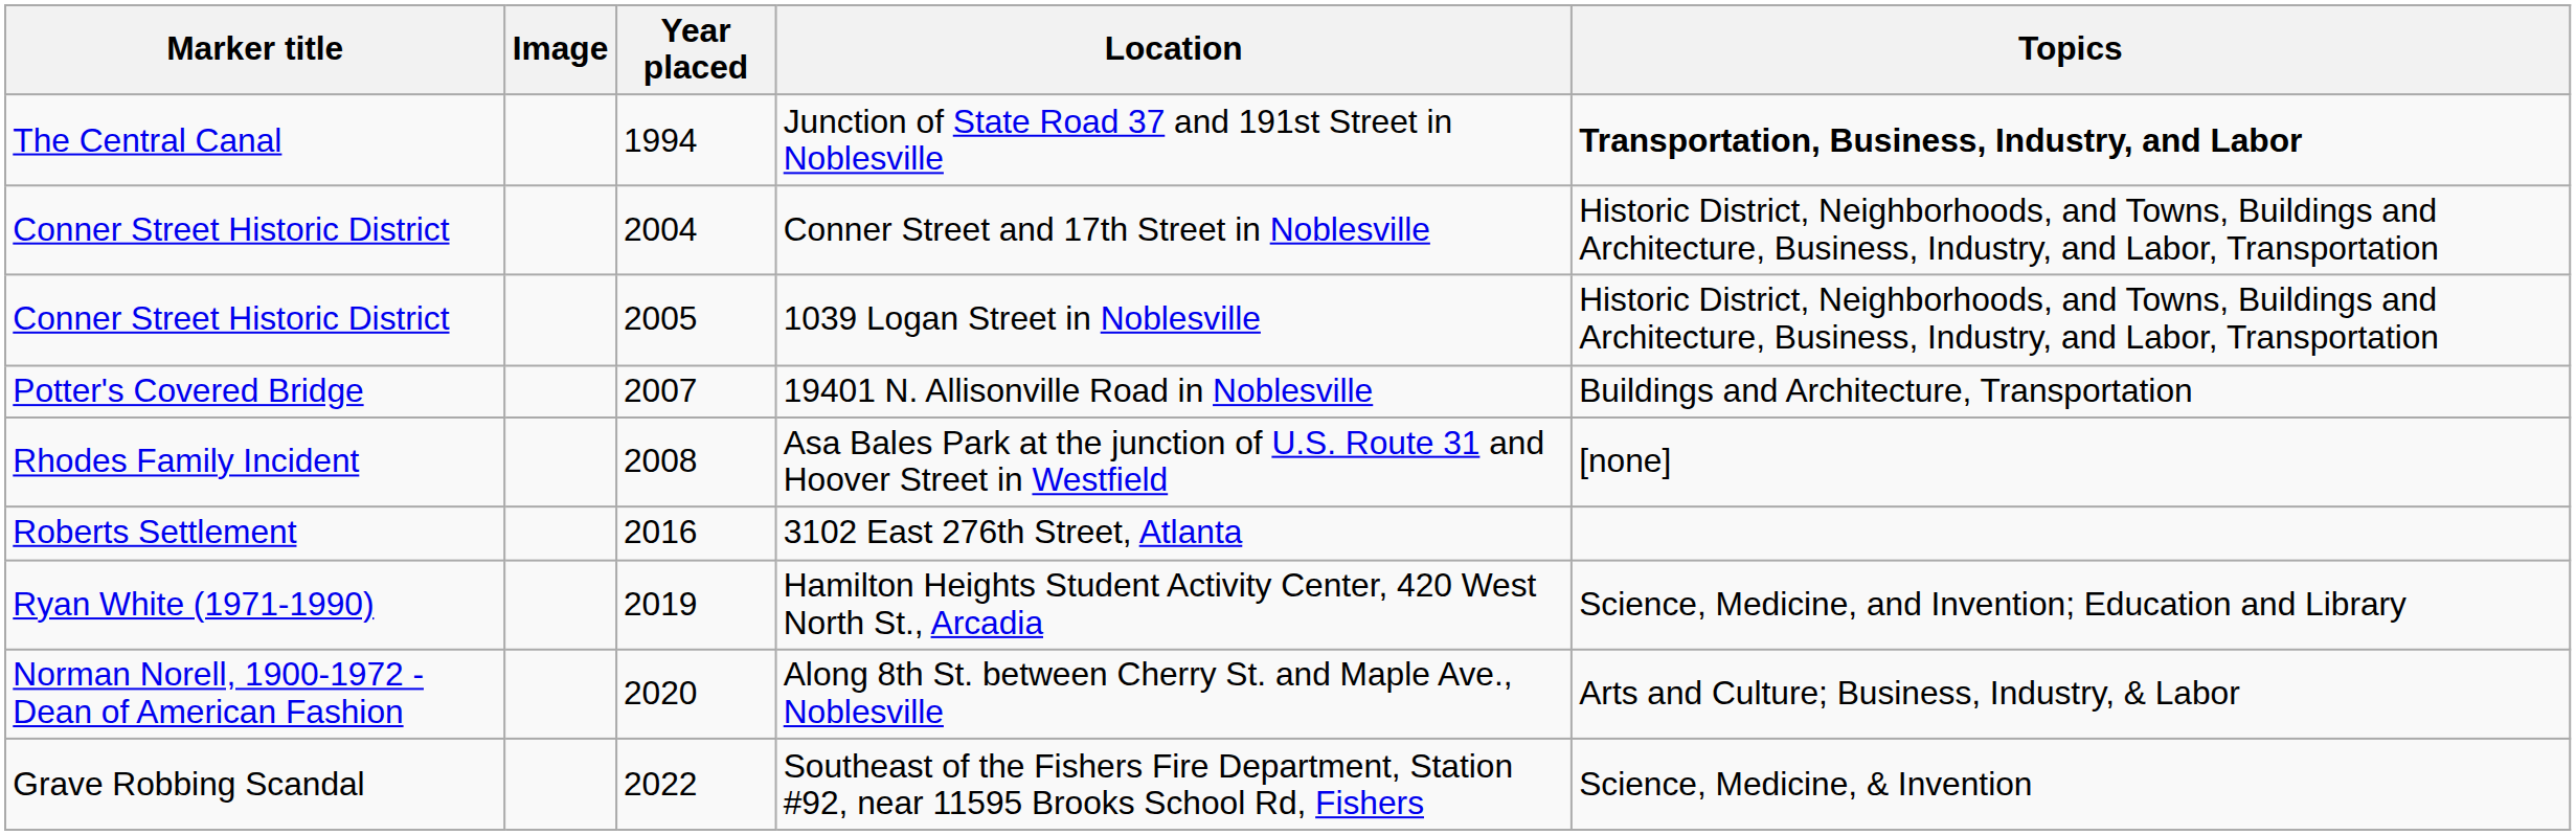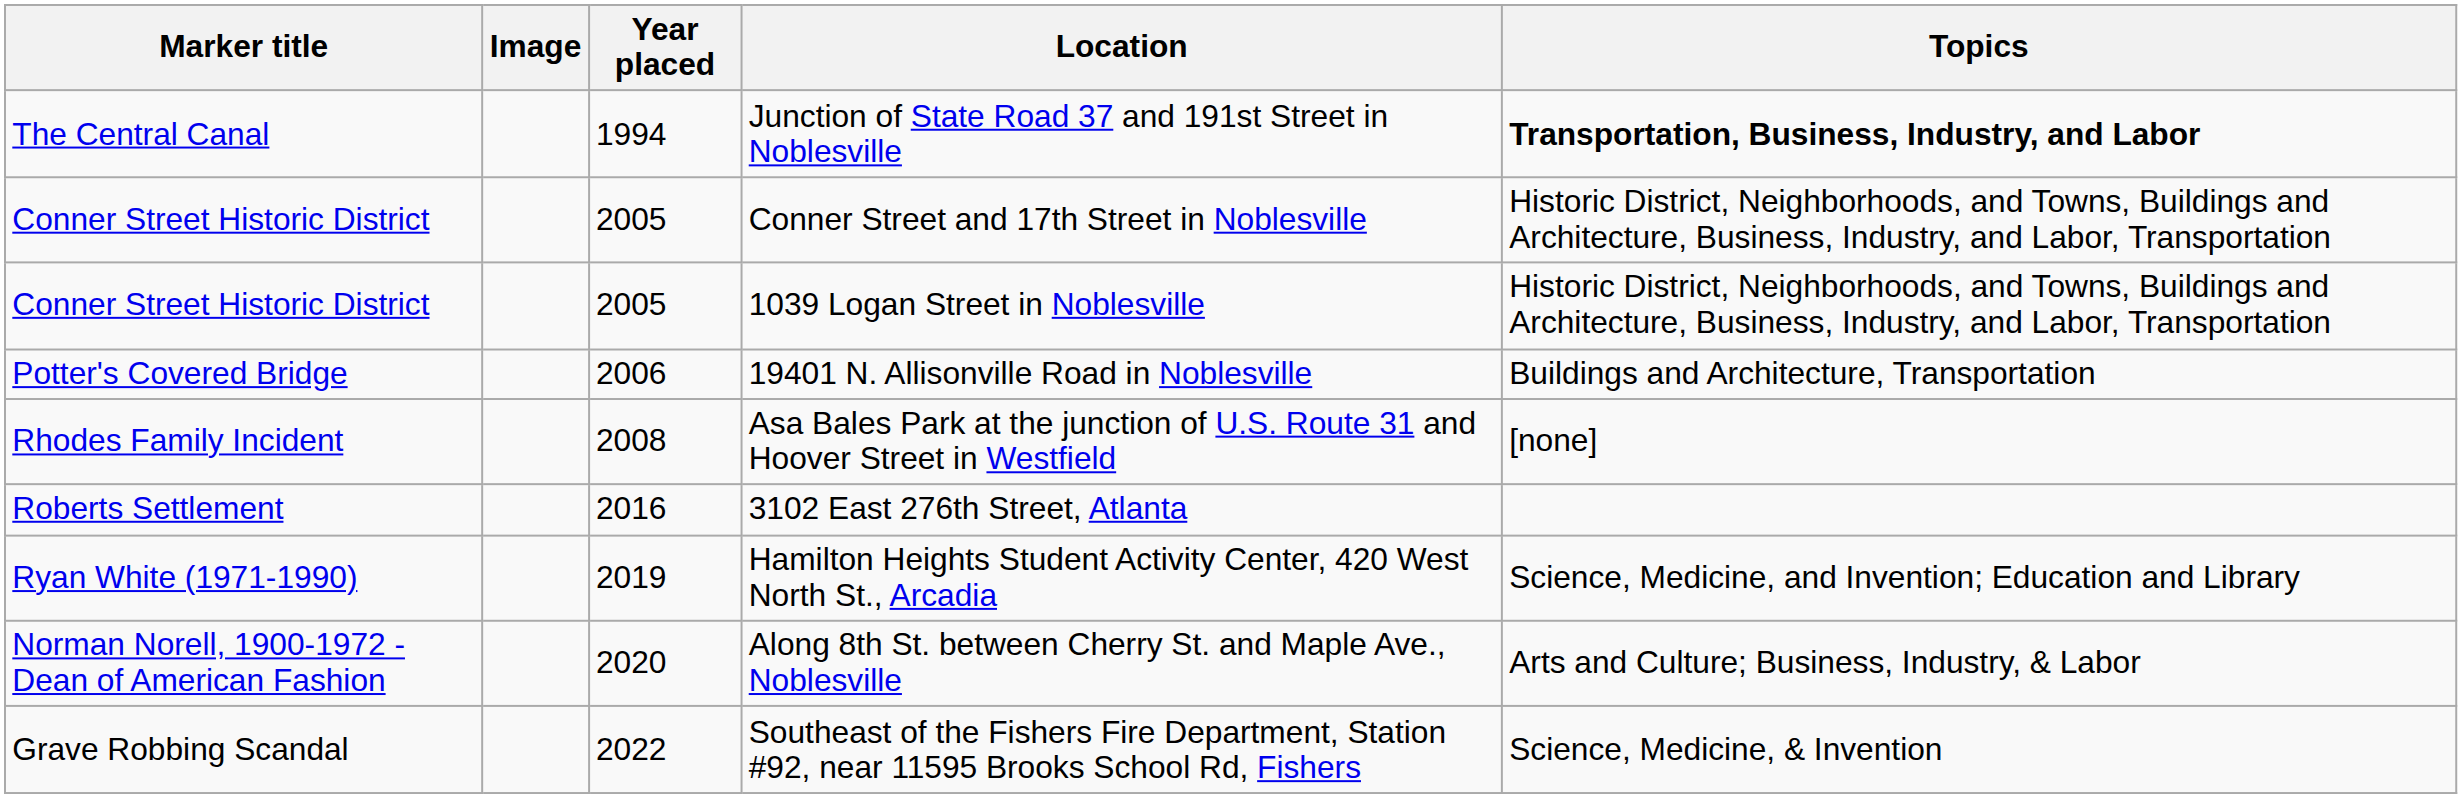Conner Street and 17th Street in Noblesville | Year placed: 2004 -> 2005
19401 N. Allisonville Road in Noblesville | Year placed: 2007 -> 2006
